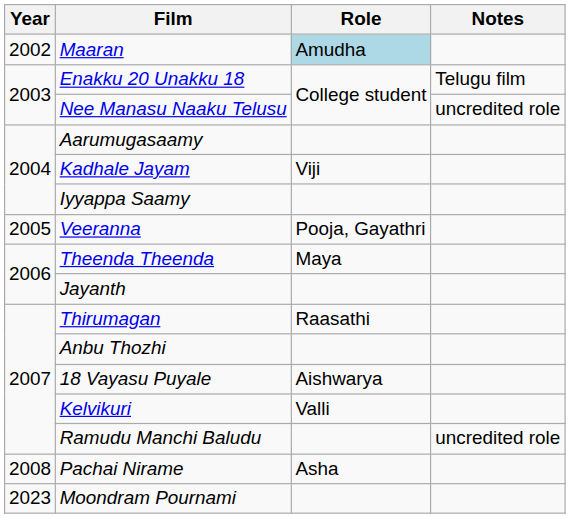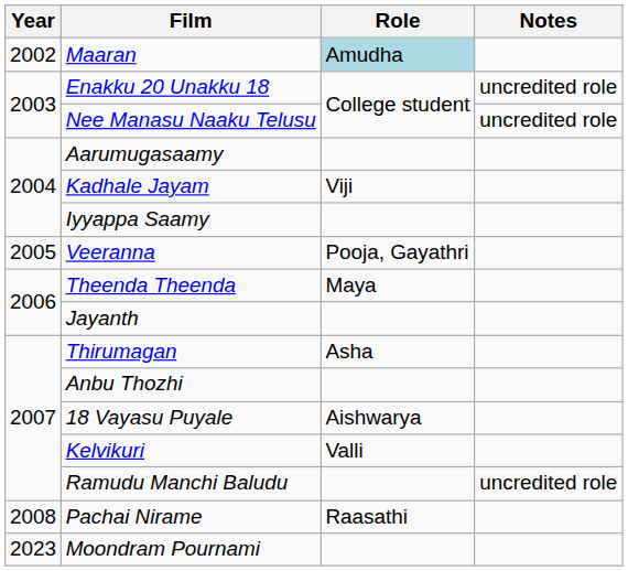Enakku 20 Unakku 18 | Notes: Telugu film -> uncredited role
Thirumagan | Role: Raasathi -> Asha
Pachai Nirame | Role: Asha -> Raasathi
